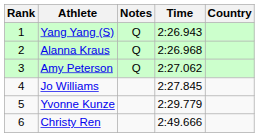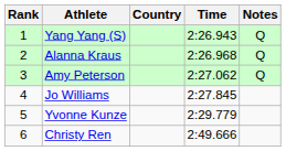columns swapped: Country <-> Notes
